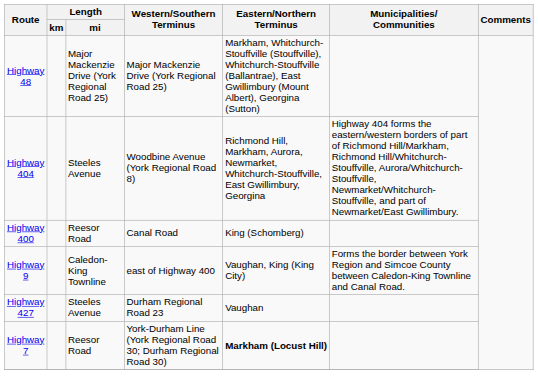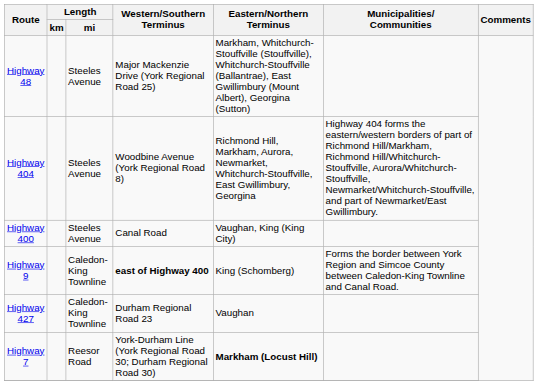Highway 48 | Length / mi: Major Mackenzie Drive (York Regional Road 25) -> Steeles Avenue
Highway 400 | Length / mi: Reesor Road -> Steeles Avenue
Highway 400 | Eastern/Northern Terminus: King (Schomberg) -> Vaughan, King (King City)
Highway 9 | Western/Southern Terminus: normal -> bold
Highway 9 | Eastern/Northern Terminus: Vaughan, King (King City) -> King (Schomberg)
Highway 427 | Length / mi: Steeles Avenue -> Caledon-King Townline
